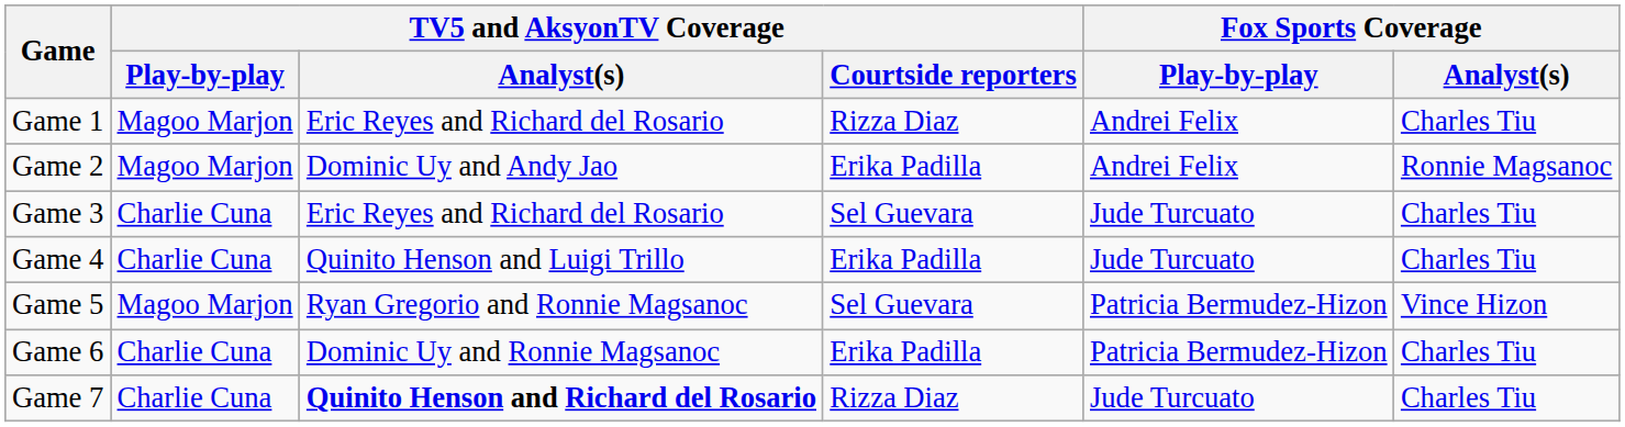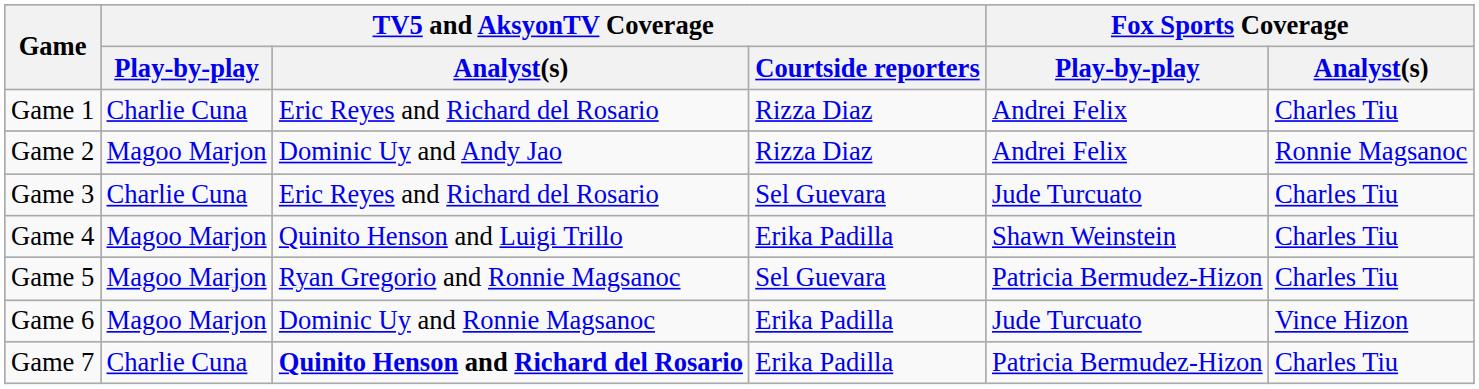Game 1 | TV5 and AksyonTV Coverage / Play-by-play: Magoo Marjon -> Charlie Cuna
Game 2 | TV5 and AksyonTV Coverage / Courtside reporters: Erika Padilla -> Rizza Diaz
Game 4 | TV5 and AksyonTV Coverage / Play-by-play: Charlie Cuna -> Magoo Marjon
Game 4 | Fox Sports Coverage / Play-by-play: Jude Turcuato -> Shawn Weinstein
Game 5 | Fox Sports Coverage / Analyst(s): Vince Hizon -> Charles Tiu
Game 6 | TV5 and AksyonTV Coverage / Play-by-play: Charlie Cuna -> Magoo Marjon
Game 6 | Fox Sports Coverage / Play-by-play: Patricia Bermudez-Hizon -> Jude Turcuato
Game 6 | Fox Sports Coverage / Analyst(s): Charles Tiu -> Vince Hizon
Game 7 | TV5 and AksyonTV Coverage / Courtside reporters: Rizza Diaz -> Erika Padilla
Game 7 | Fox Sports Coverage / Play-by-play: Jude Turcuato -> Patricia Bermudez-Hizon
